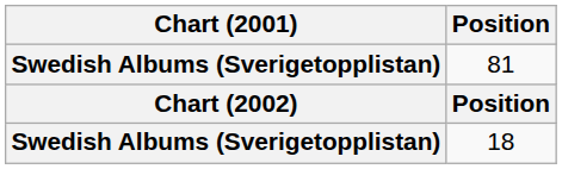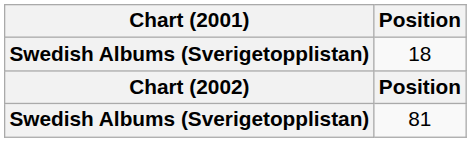rows swapped: 18 <-> 81
